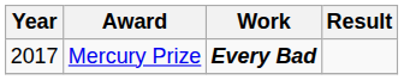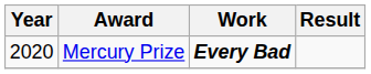Mercury Prize | Year: 2017 -> 2020
